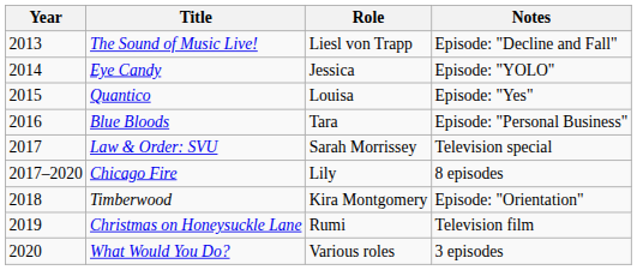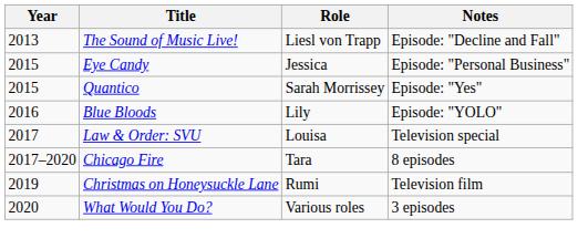Eye Candy | Year: 2014 -> 2015
Eye Candy | Notes: Episode: "YOLO" -> Episode: "Personal Business"
Quantico | Role: Louisa -> Sarah Morrissey
Blue Bloods | Role: Tara -> Lily
Blue Bloods | Notes: Episode: "Personal Business" -> Episode: "YOLO"
Law & Order: SVU | Role: Sarah Morrissey -> Louisa
Chicago Fire | Role: Lily -> Tara
- row: 2018 | Timberwood | Kira Montgomery | Episode: "Orientation"
